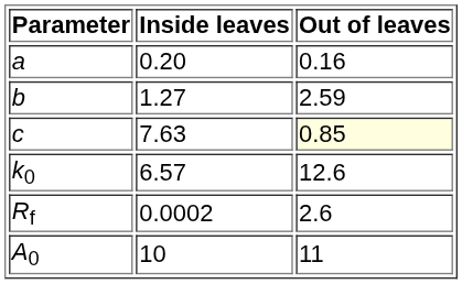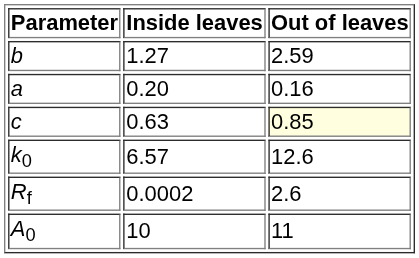rows swapped: a <-> b
c | Inside leaves: 7.63 -> 0.63
